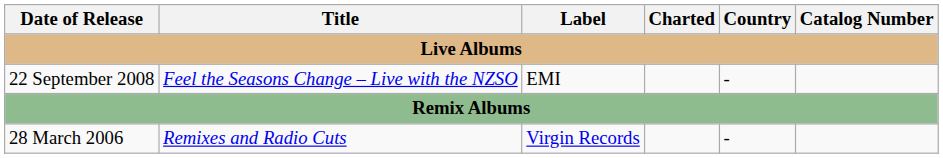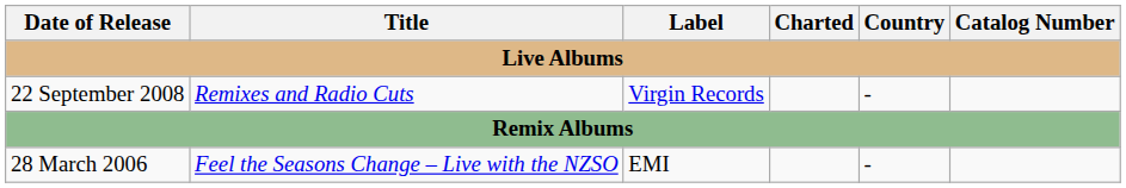22 September 2008 | Title: Feel the Seasons Change – Live with the NZSO -> Remixes and Radio Cuts
22 September 2008 | Label: EMI -> Virgin Records
28 March 2006 | Title: Remixes and Radio Cuts -> Feel the Seasons Change – Live with the NZSO
28 March 2006 | Label: Virgin Records -> EMI
